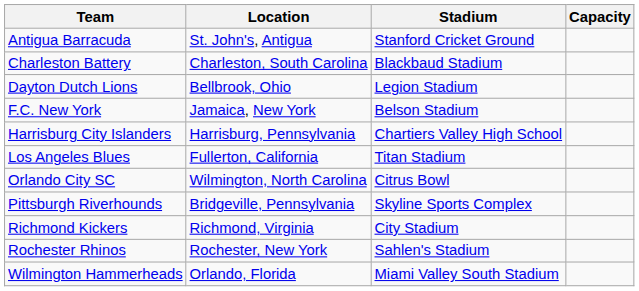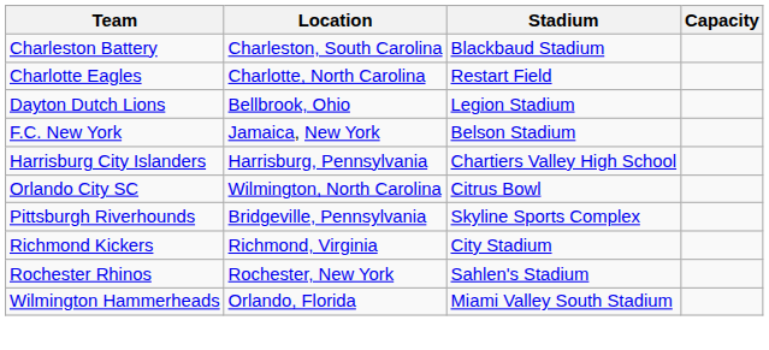- row: Antigua Barracuda | St. John's, Antigua | Stanford Cricket Ground
+ row: Charlotte Eagles | Charlotte, North Carolina | Restart Field
- row: Los Angeles Blues | Fullerton, California | Titan Stadium
